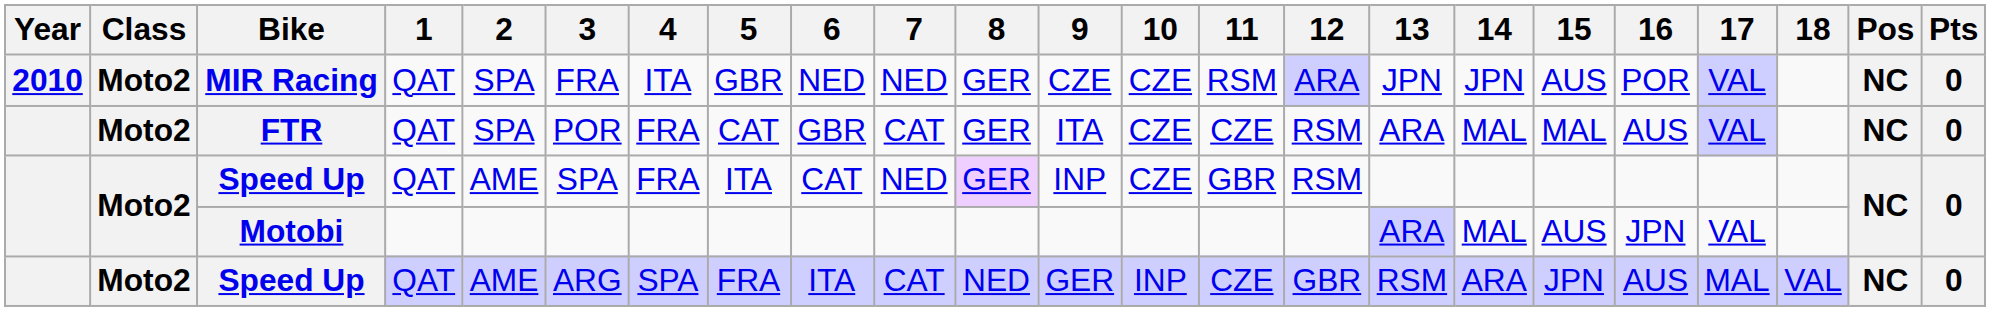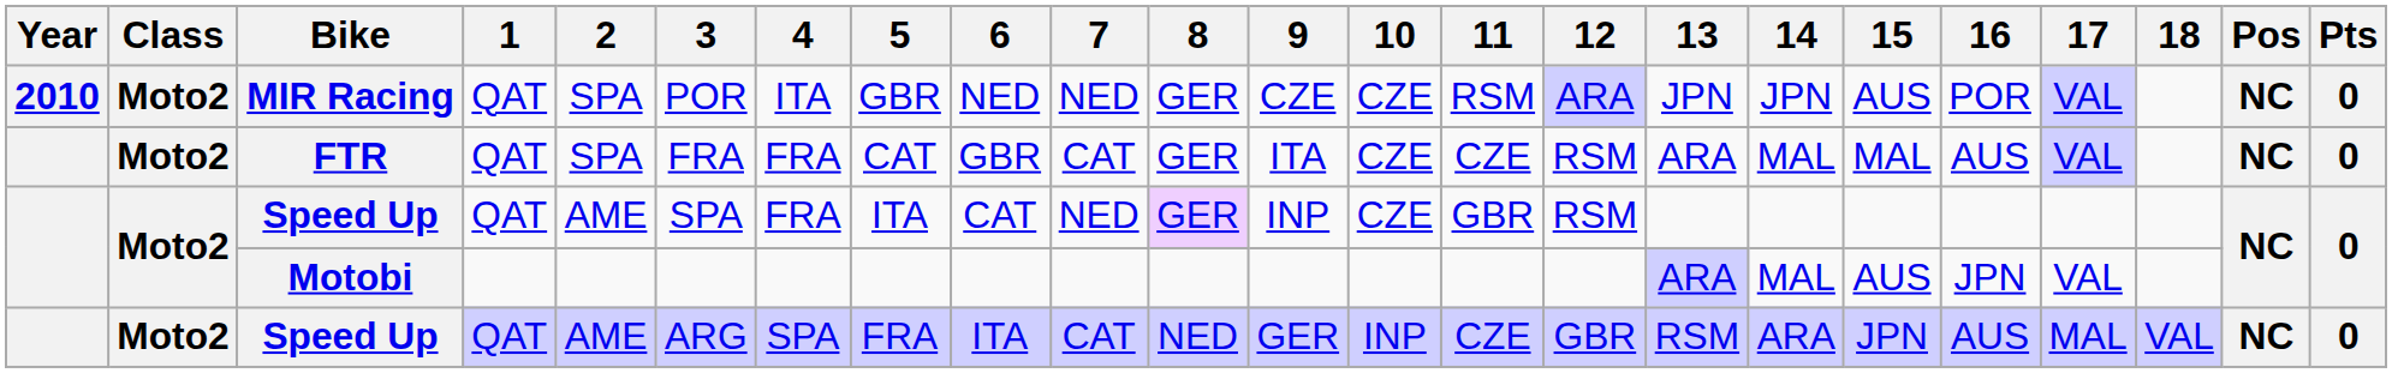MIR Racing | 3: FRA -> POR
FTR | 3: POR -> FRA
